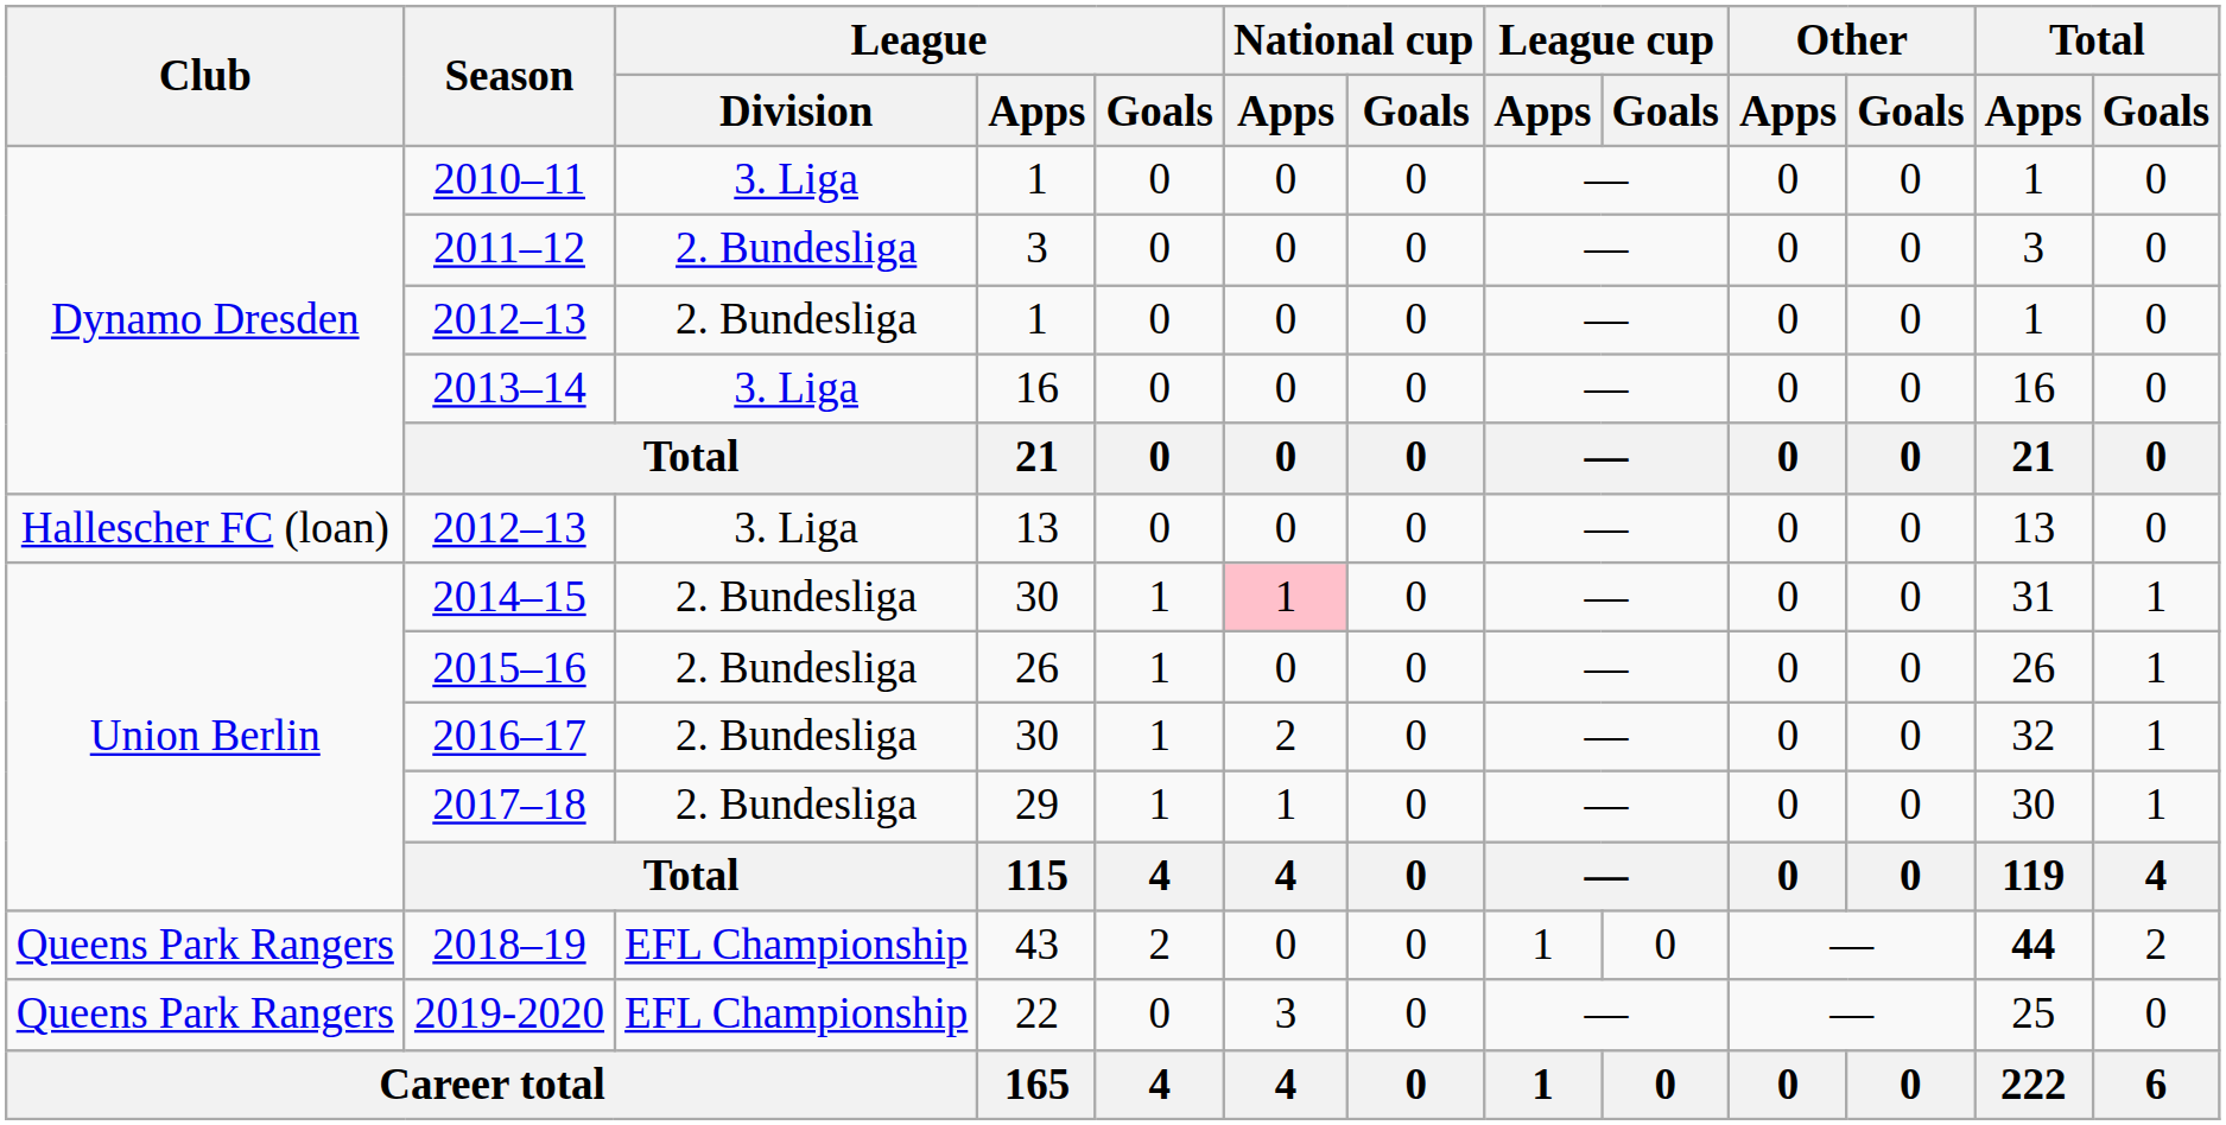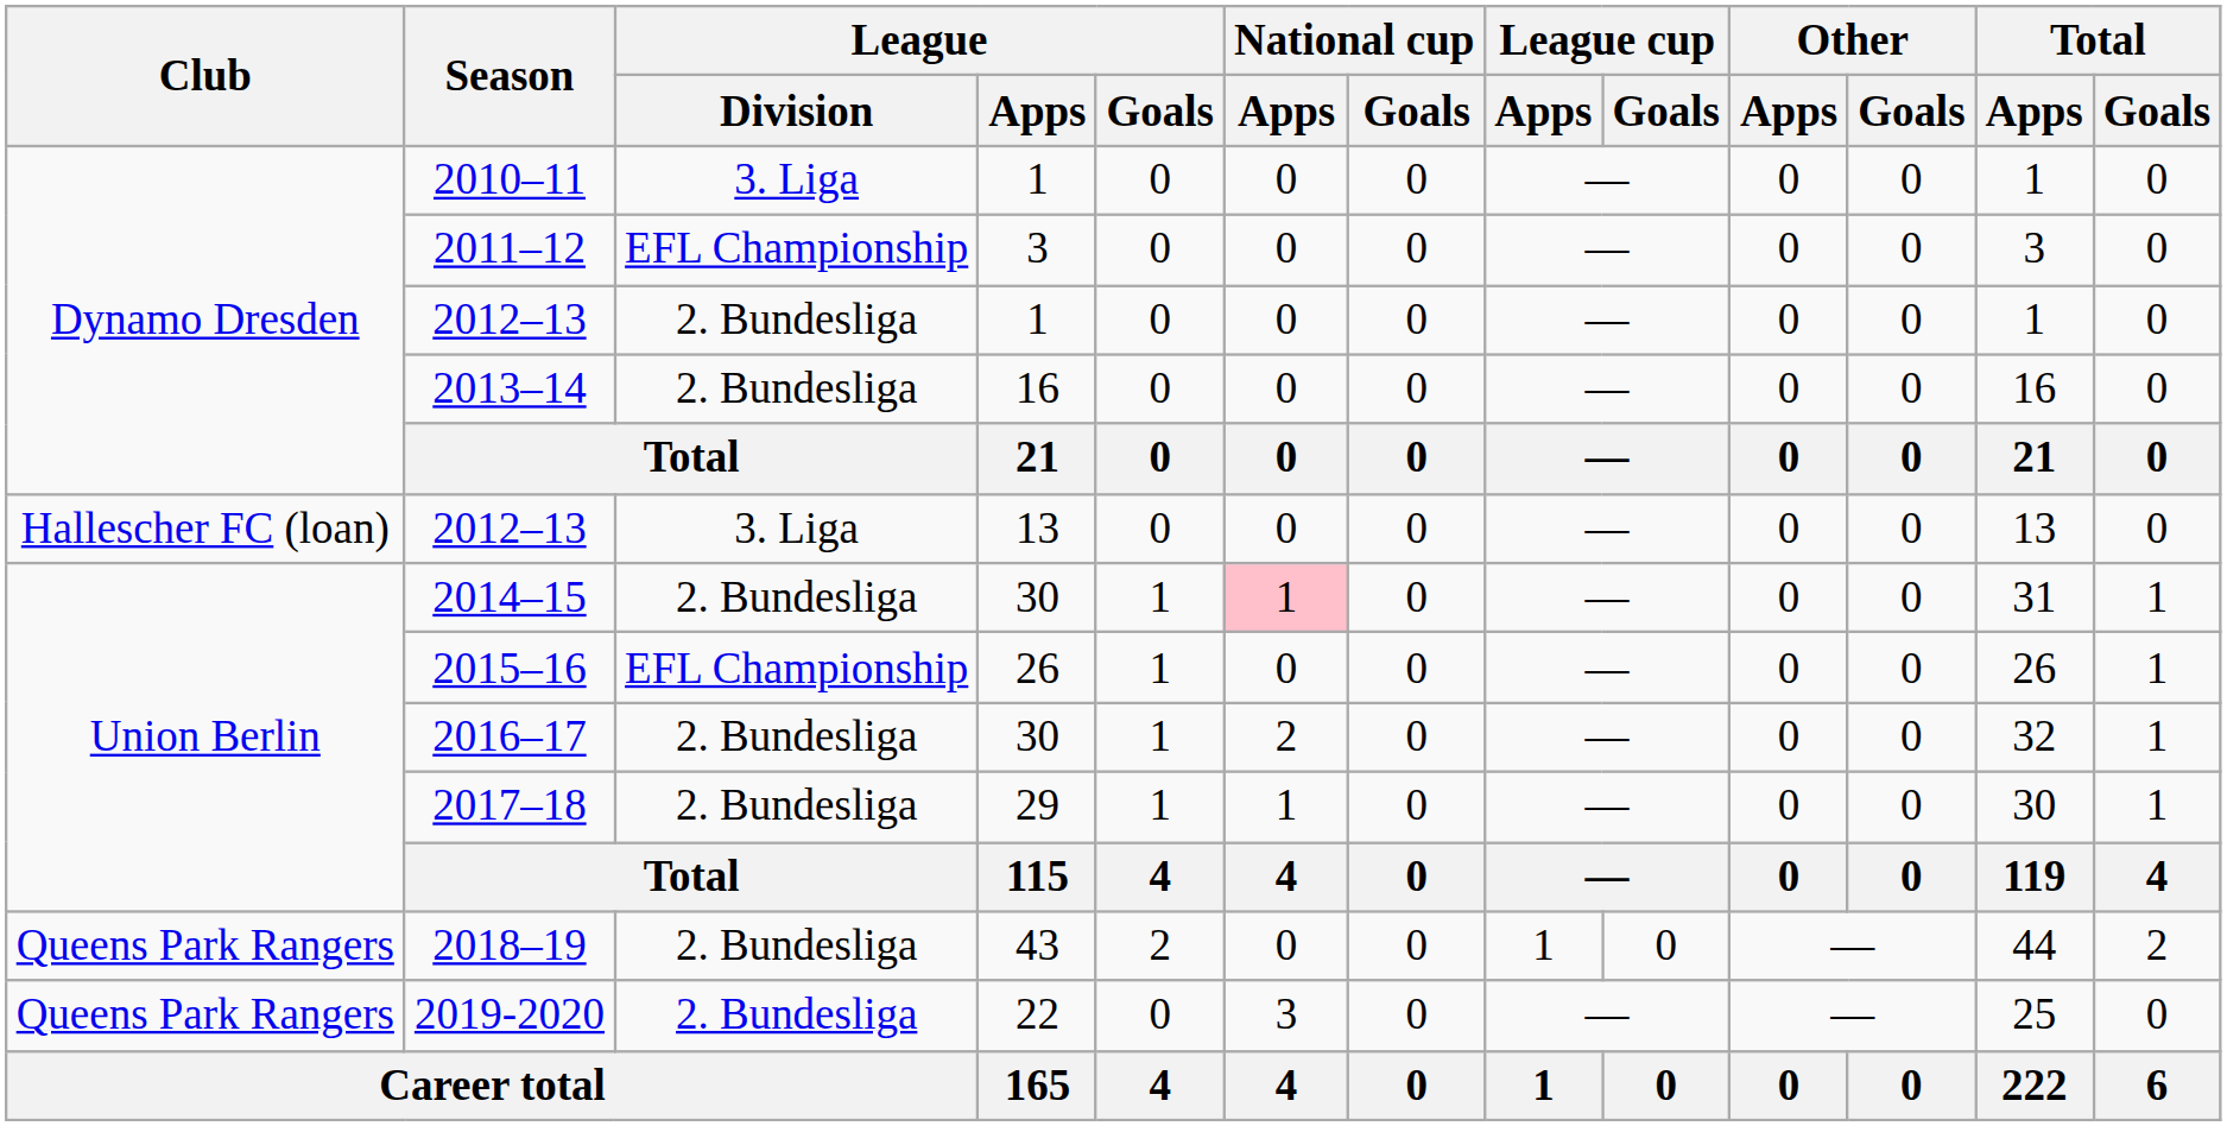2011–12 | League / Division: 2. Bundesliga -> EFL Championship
2013–14 | League / Division: 3. Liga -> 2. Bundesliga
2015–16 | League / Division: 2. Bundesliga -> EFL Championship
2018–19 | League / Division: EFL Championship -> 2. Bundesliga
2018–19 | Total / Apps: bold -> normal
2019-2020 | League / Division: EFL Championship -> 2. Bundesliga
